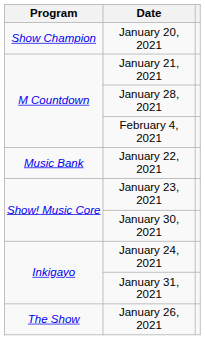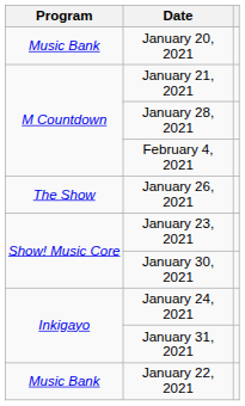January 20, 2021 | Program: Show Champion -> Music Bank
rows swapped: January 22, 2021 <-> January 26, 2021
